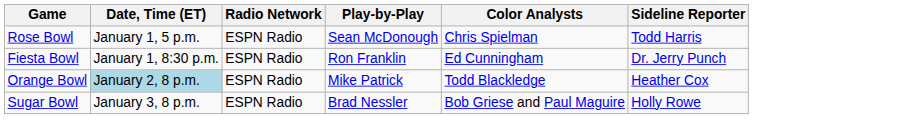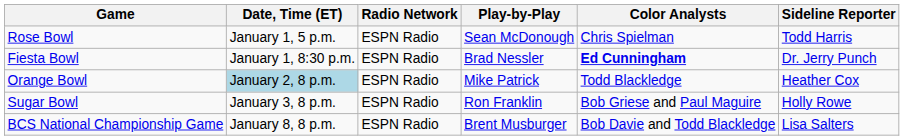Fiesta Bowl | Play-by-Play: Ron Franklin -> Brad Nessler
Fiesta Bowl | Color Analysts: normal -> bold
Sugar Bowl | Play-by-Play: Brad Nessler -> Ron Franklin
+ row: BCS National Championship Game | January 8, 8 p.m. | ESPN Radio | Brent Musburger | Bob Davie and Todd Blackledge | Lisa Salters
